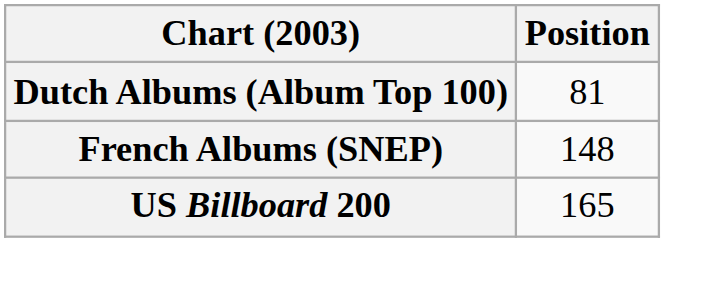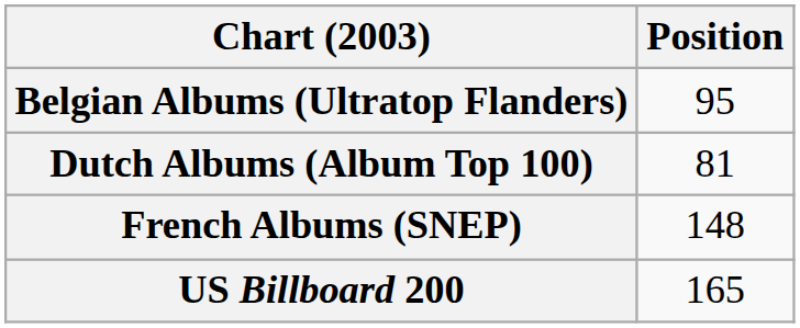+ row: Belgian Albums (Ultratop Flanders) | 95
